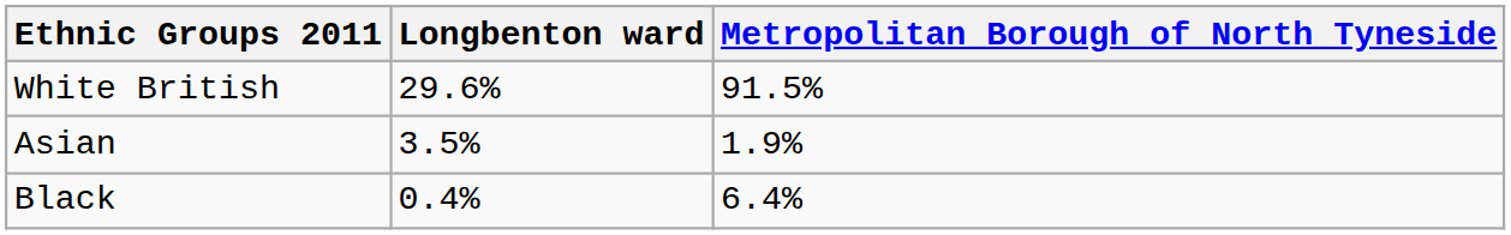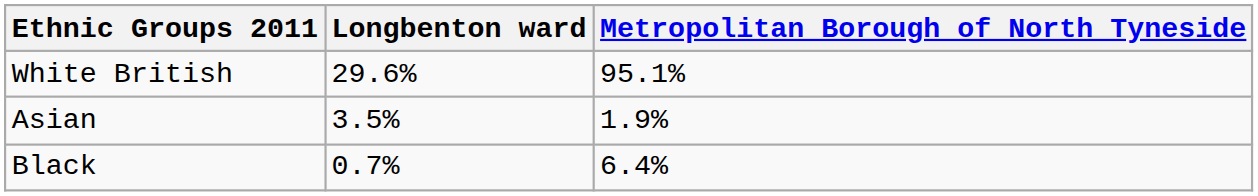White British | Metropolitan Borough of North Tyneside: 91.5% -> 95.1%
Black | Longbenton ward: 0.4% -> 0.7%
